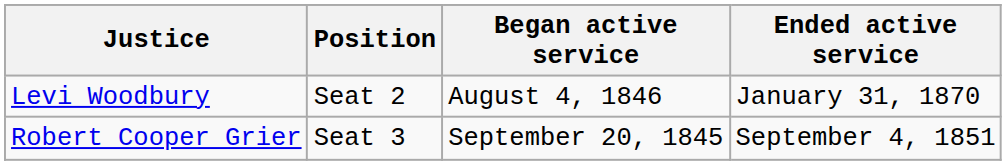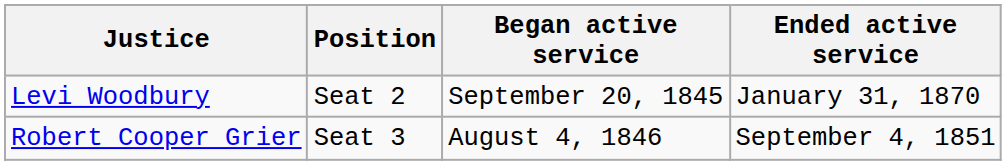Levi Woodbury | Began active service: August 4, 1846 -> September 20, 1845
Robert Cooper Grier | Began active service: September 20, 1845 -> August 4, 1846
